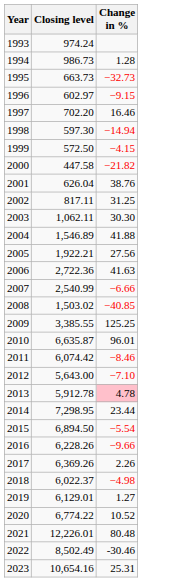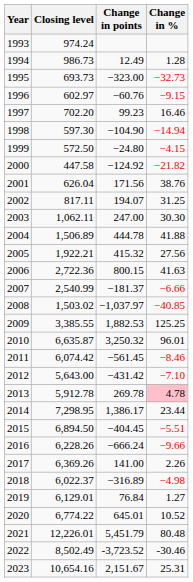+ column: Change in points | 12.49 | −323.00 | −60.76 | 99.23 | −104.90 | −24.80 | −124.92 | 171.56 | 194.07 | 247.00 | 444.78 | 415.32 | 800.15 | −181.37 | −1,037.97 | 1,882.53 | 3,250.32 | −561.45 | −431.42 | 269.78 | 1,386.17 | −404.45 | −666.24 | 141.00 | −316.89 | 76.84 | 645.01 | 5,451.79 | -3,723.52 | 2,151.67
1995 | Closing level: 663.73 -> 693.73
2004 | Closing level: 1,546.89 -> 1,506.89
2015 | Change in %: −5.54 -> −5.51
